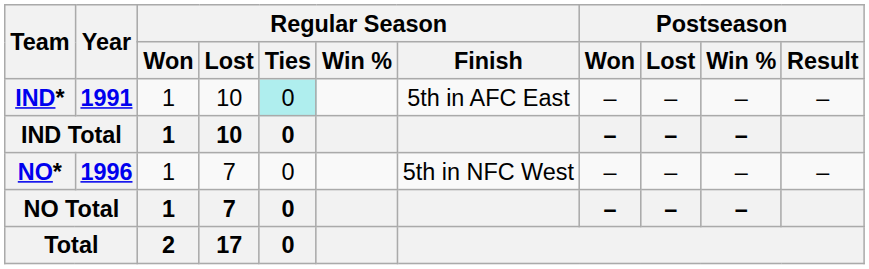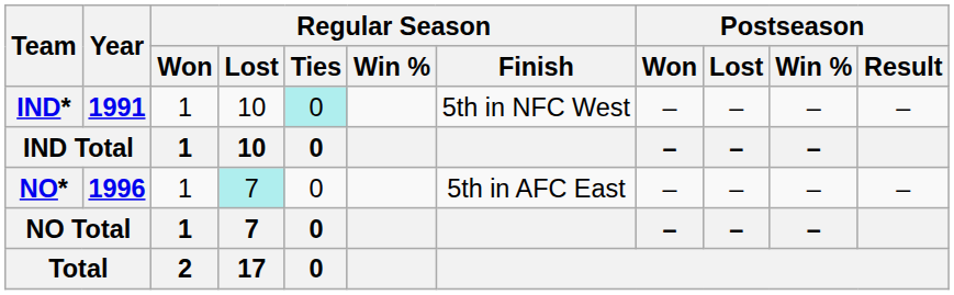IND* | Regular Season / Finish: 5th in AFC East -> 5th in NFC West
NO* | Regular Season / Lost: no background -> paleturquoise background
NO* | Regular Season / Finish: 5th in NFC West -> 5th in AFC East
